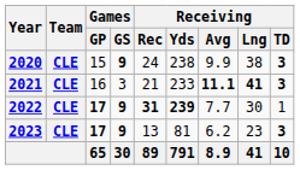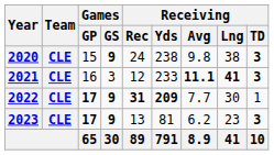2020 | Receiving / Avg: 9.9 -> 9.8
2021 | Receiving / Rec: 21 -> 12
2022 | Receiving / Yds: 239 -> 209
